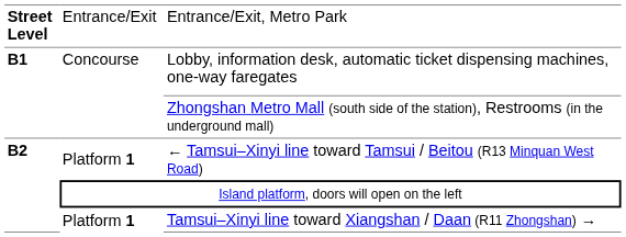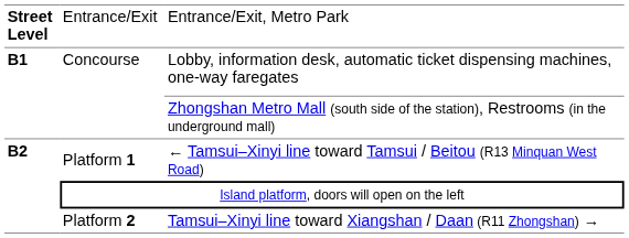Tamsui–Xinyi line toward Xiangshan / Daan (R11 Zhongshan) → | column 2: Platform 1 -> Platform 2
